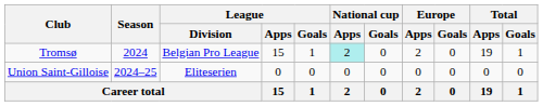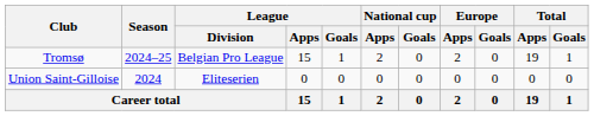Tromsø | Season: 2024 -> 2024–25
Tromsø | National cup / Apps: paleturquoise background -> no background
Union Saint-Gilloise | Season: 2024–25 -> 2024
